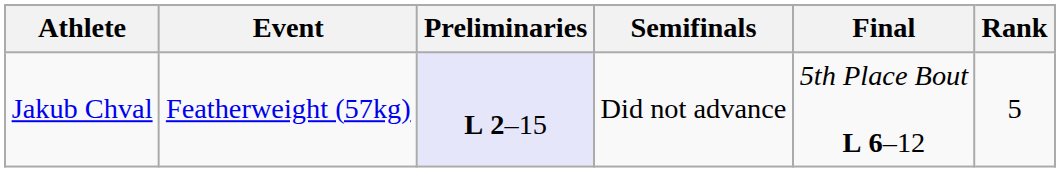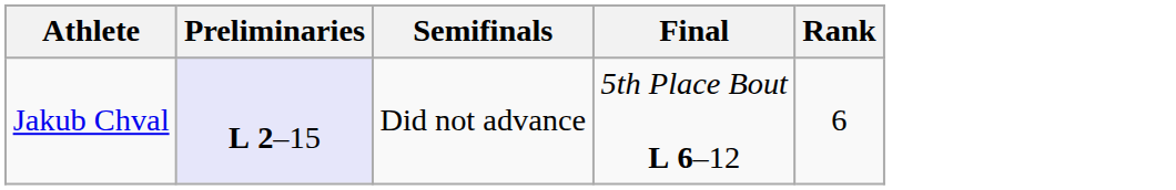- column: Event | Featherweight (57kg)
Jakub Chval | Rank: 5 -> 6
